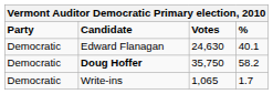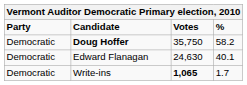rows swapped: Doug Hoffer <-> Edward Flanagan
Write-ins | Votes: normal -> bold
